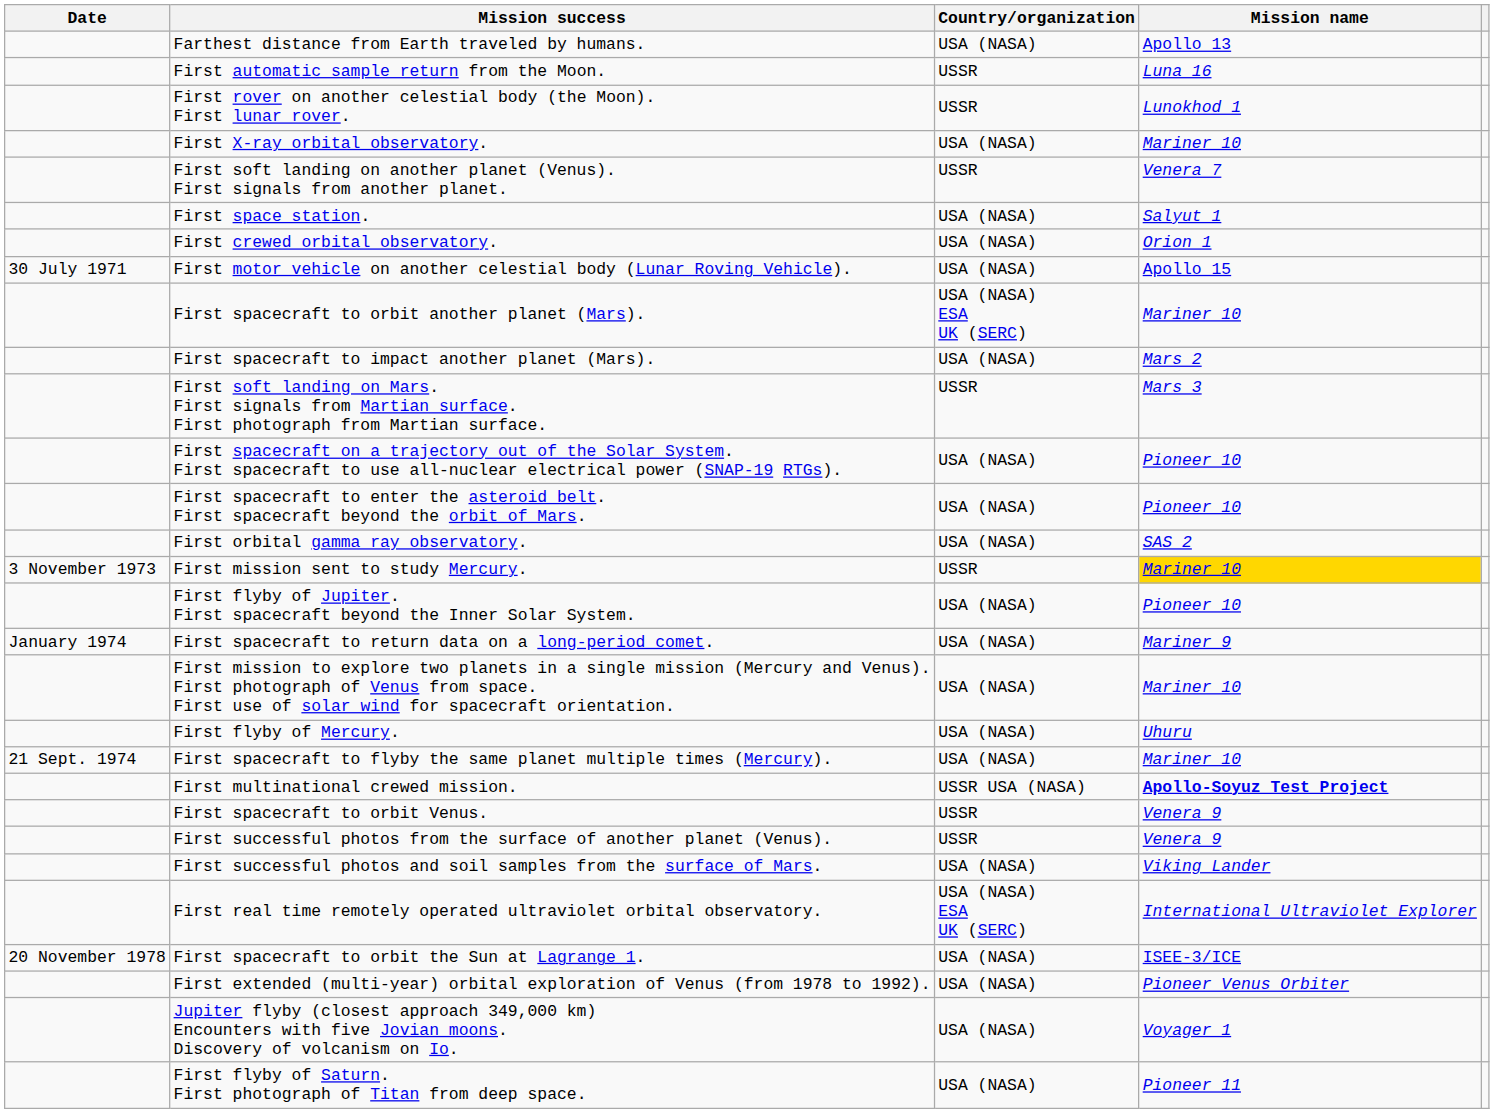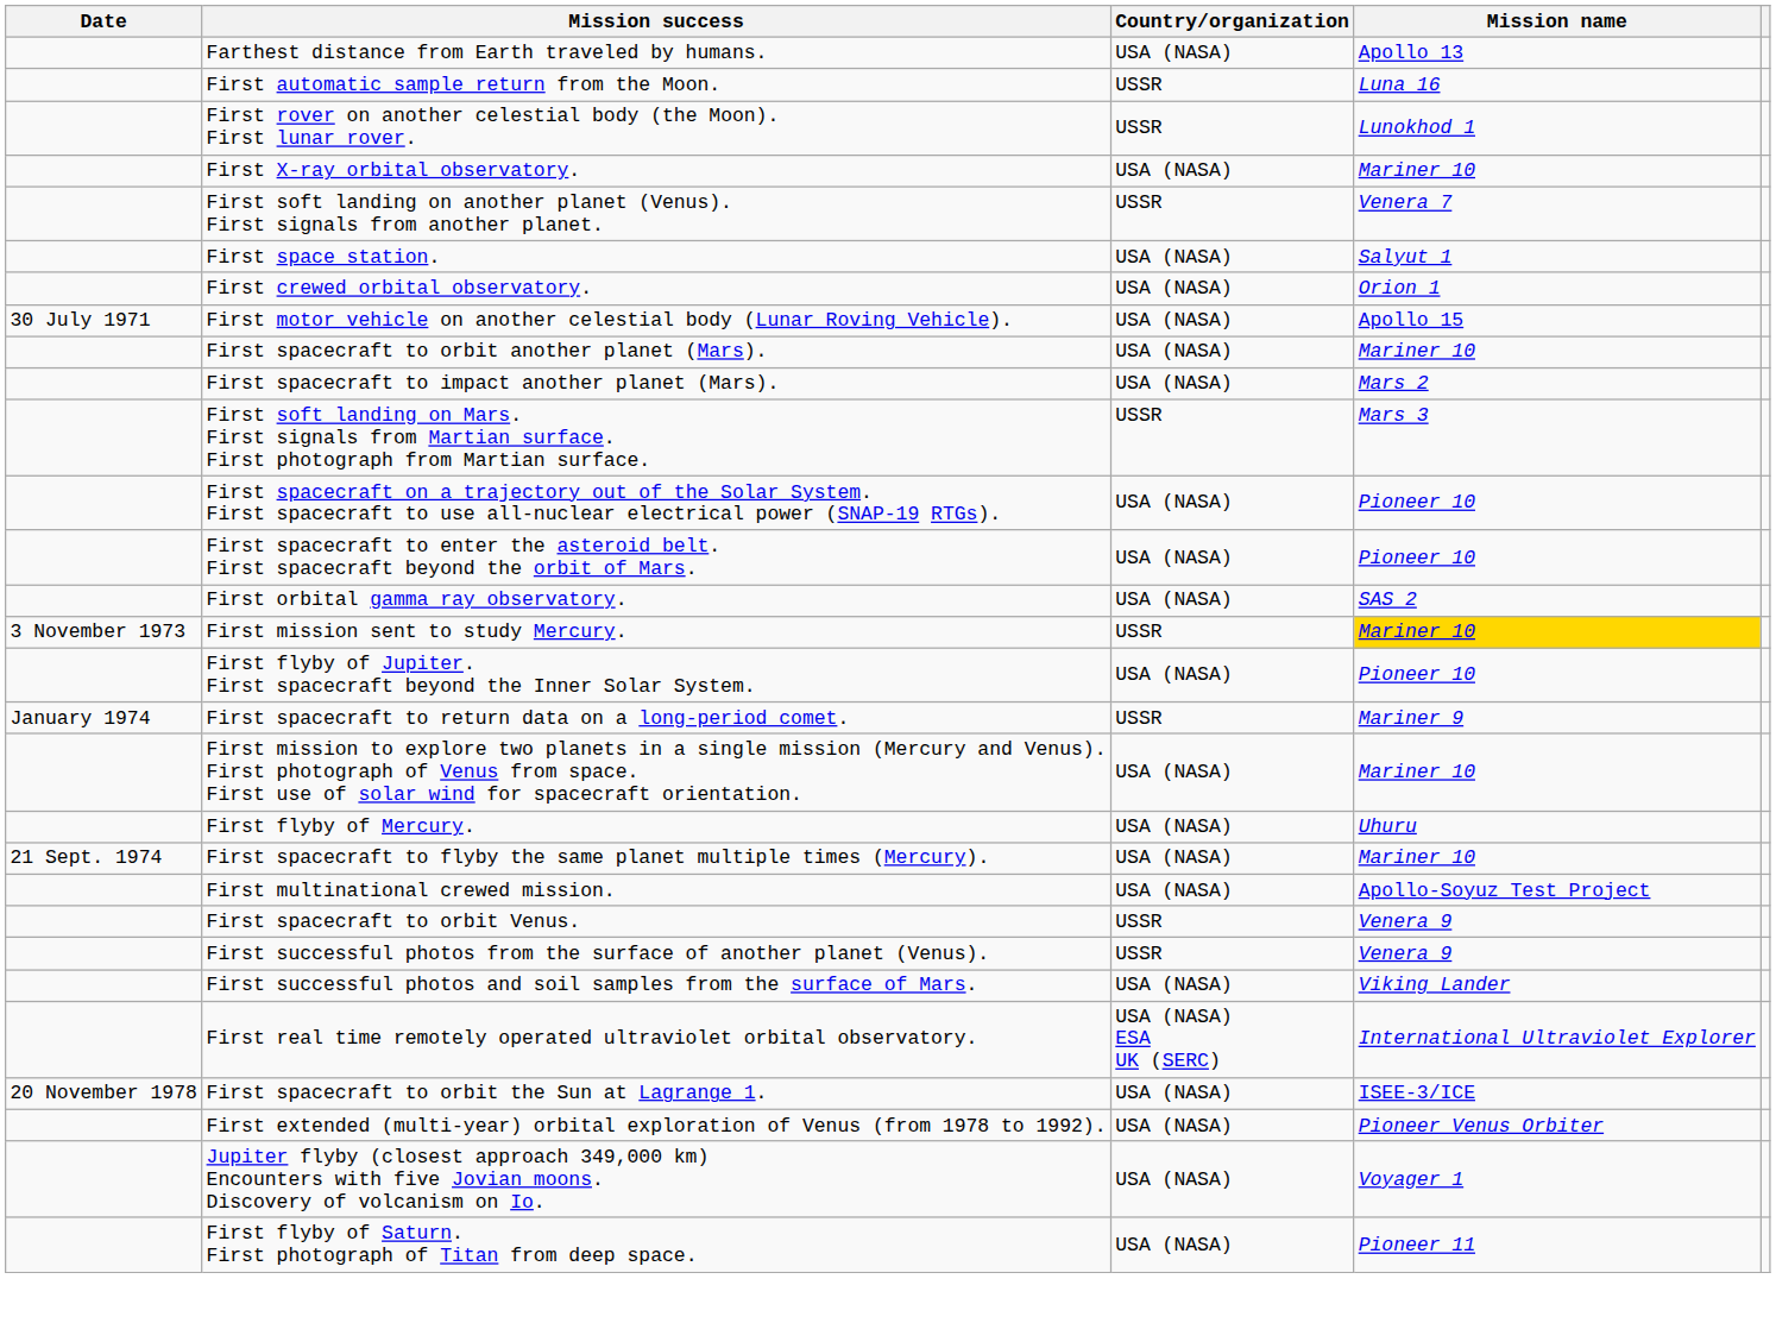First spacecraft to orbit another planet (Mars). | Country/organization: USA (NASA) ESA UK (SERC) -> USA (NASA)
First spacecraft to return data on a long-period comet. | Country/organization: USA (NASA) -> USSR
First multinational crewed mission. | Country/organization: USSR USA (NASA) -> USA (NASA)
First multinational crewed mission. | Mission name: bold -> normal
